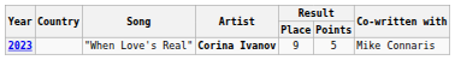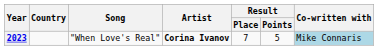2023 | Result / Place: 9 -> 7
2023 | Co-written with: no background -> lightblue background
